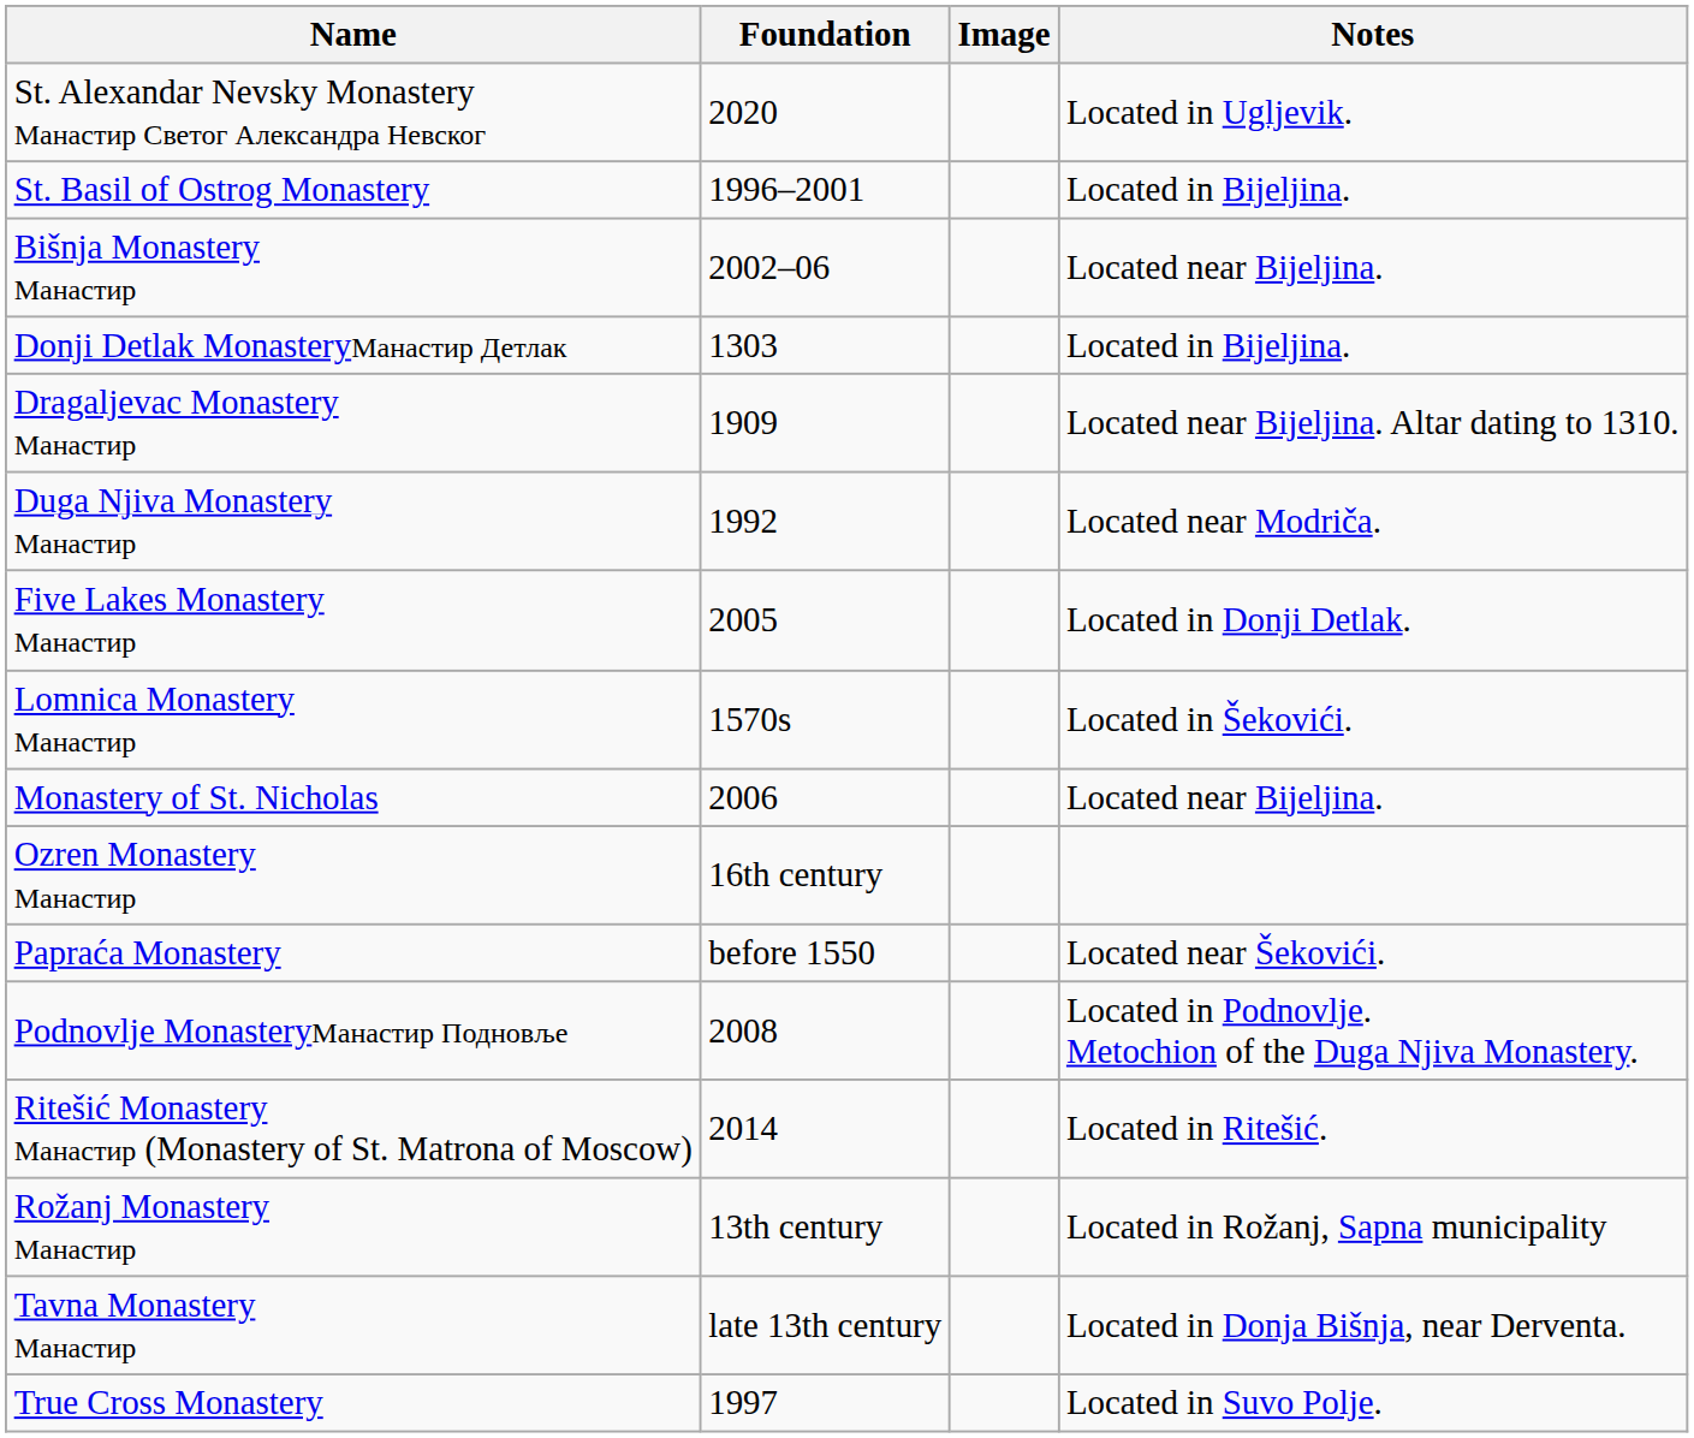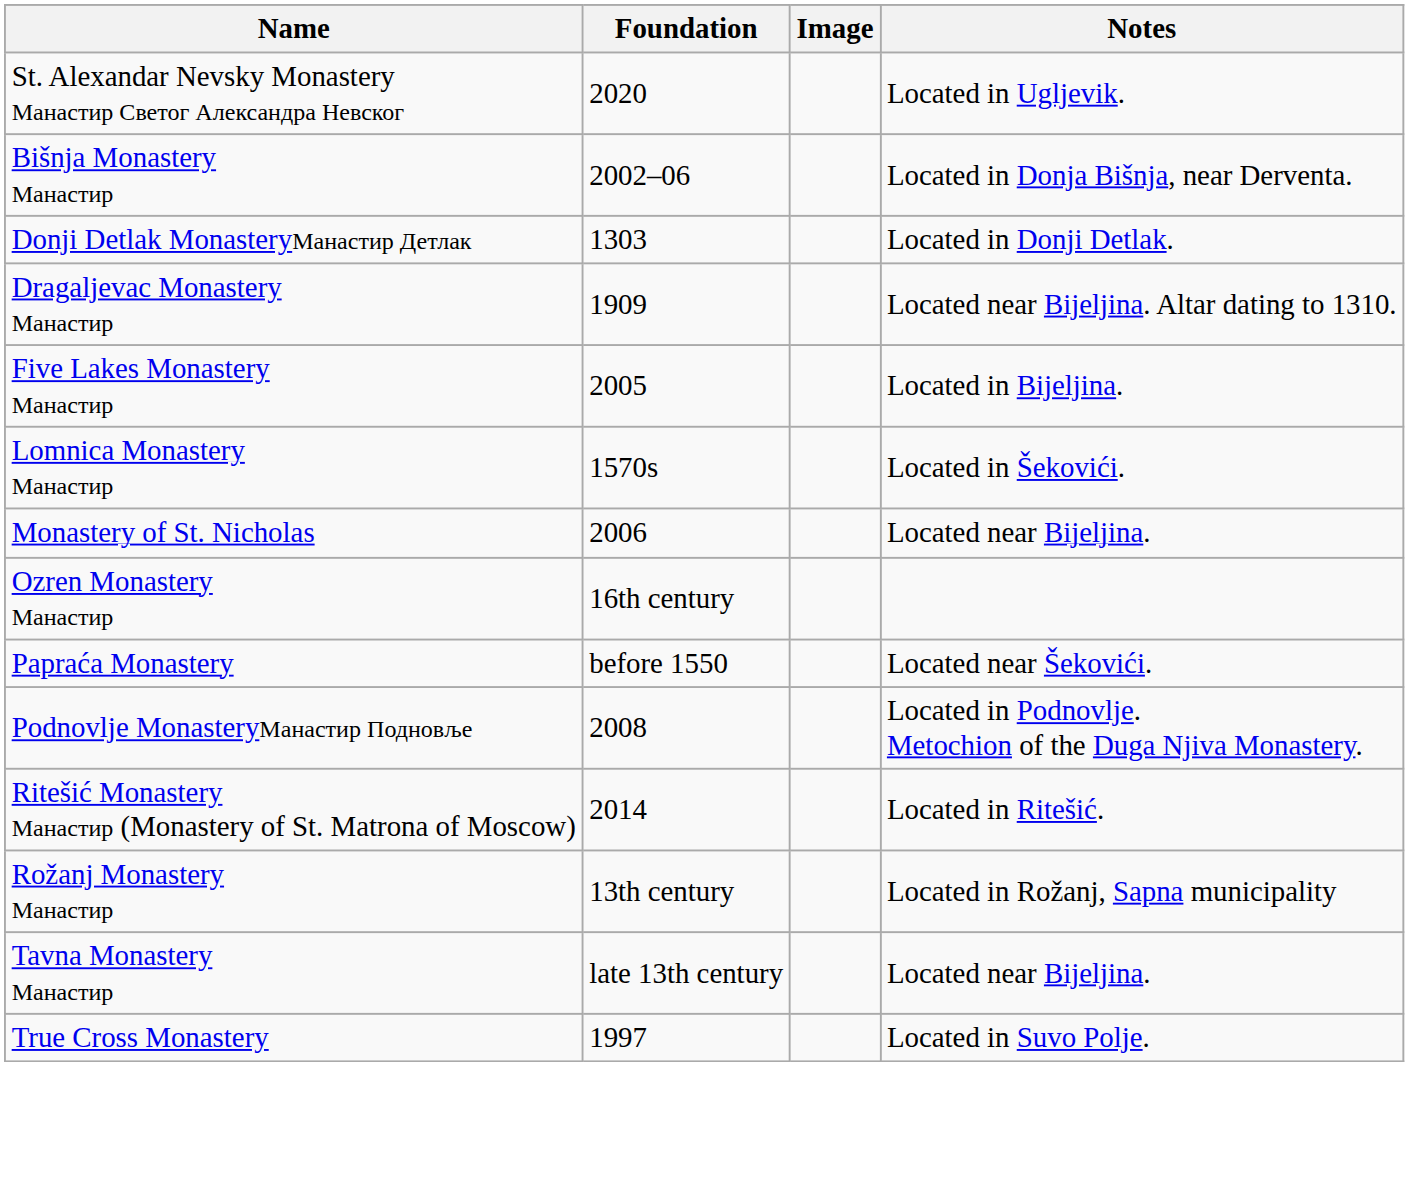- row: St. Basil of Ostrog Monastery | 1996–2001 | Located in Bijeljina.
Bišnja Monastery Манастир | Notes: Located near Bijeljina. -> Located in Donja Bišnja, near Derventa.
Donji Detlak MonasteryМанастир Детлак | Notes: Located in Bijeljina. -> Located in Donji Detlak.
- row: Duga Njiva Monastery Манастир | 1992 | Located near Modriča.
Five Lakes Monastery Манастир | Notes: Located in Donji Detlak. -> Located in Bijeljina.
Tavna Monastery Манастир | Notes: Located in Donja Bišnja, near Derventa. -> Located near Bijeljina.
